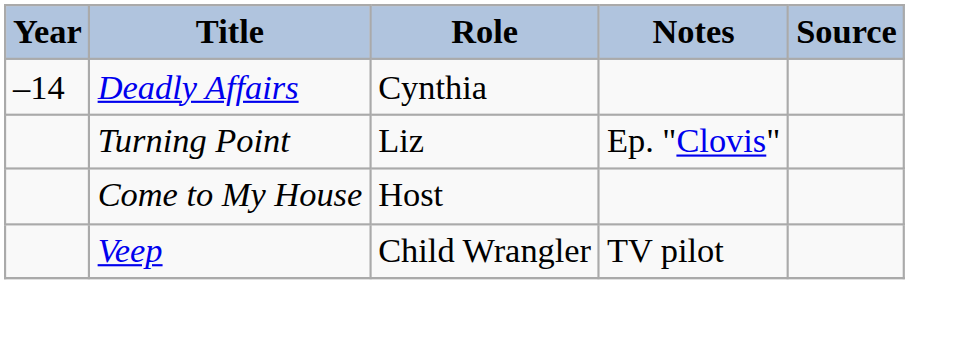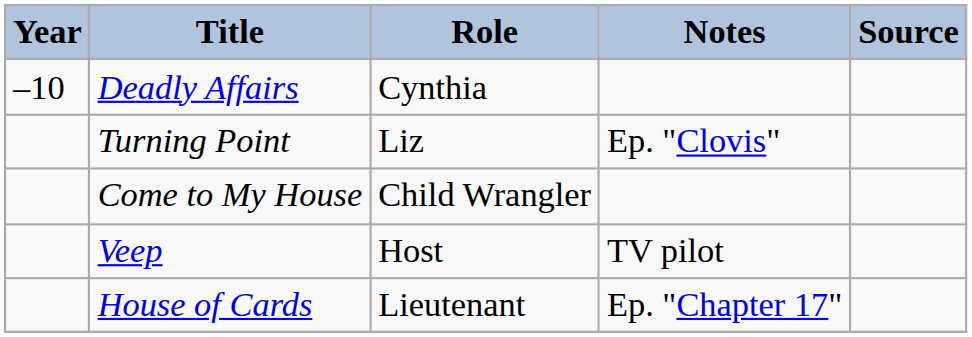Deadly Affairs | Year: –14 -> –10
Come to My House | Role: Host -> Child Wrangler
Veep | Role: Child Wrangler -> Host
+ row: House of Cards | Lieutenant | Ep. "Chapter 17"
